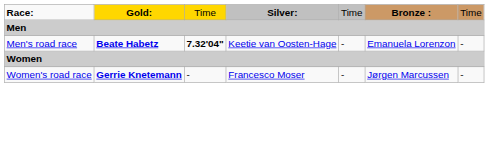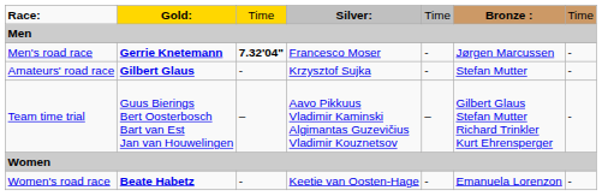Men's road race | column 2: Beate Habetz -> Gerrie Knetemann
Men's road race | column 4: Keetie van Oosten-Hage -> Francesco Moser
Men's road race | column 6: Emanuela Lorenzon -> Jørgen Marcussen
+ row: Amateurs' road race | Gilbert Glaus | - | Krzysztof Sujka | - | Stefan Mutter | -
+ row: Team time trial | Guus Bierings Bert Oosterbosch Bart van Est Jan van Houwelingen | – | Aavo Pikkuus Vladimir Kaminski Algimantas Guzevičius Vladimir Kouznetsov | – | Gilbert Glaus Stefan Mutter Richard Trinkler Kurt Ehrensperger | -
Women's road race | column 2: Gerrie Knetemann -> Beate Habetz
Women's road race | column 4: Francesco Moser -> Keetie van Oosten-Hage
Women's road race | column 6: Jørgen Marcussen -> Emanuela Lorenzon
